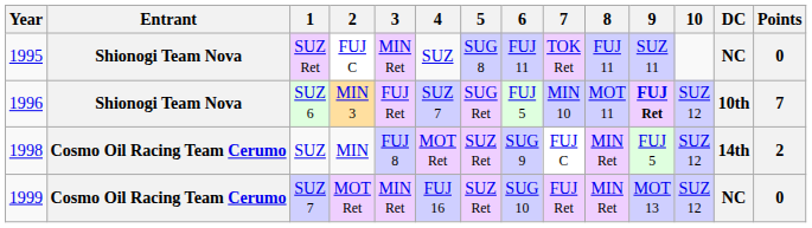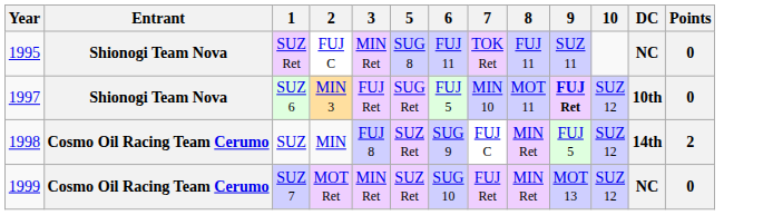- column: 4 | SUZ | SUZ 7 | MOT Ret | FUJ 16
SUZ 6 | Year: 1996 -> 1997
SUZ 6 | Points: 7 -> 0
